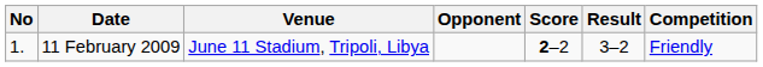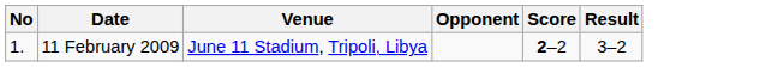- column: Competition | Friendly
